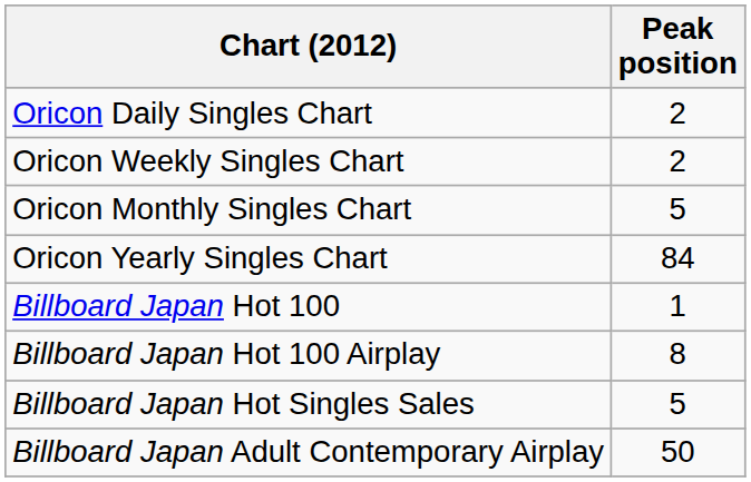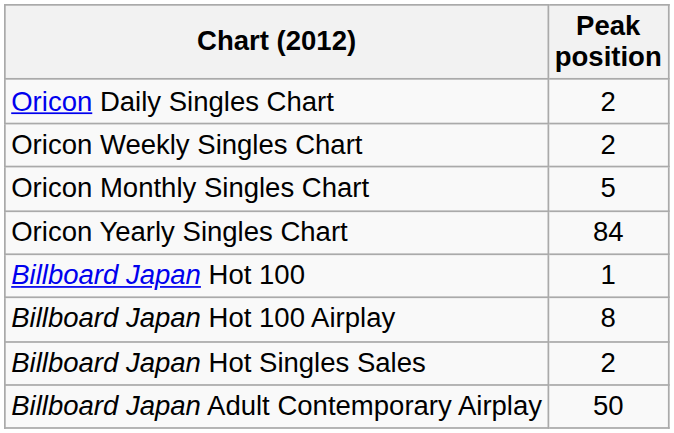Billboard Japan Hot Singles Sales | Peak position: 5 -> 2
